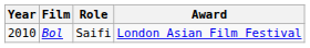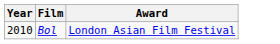- column: Role | Saifi
